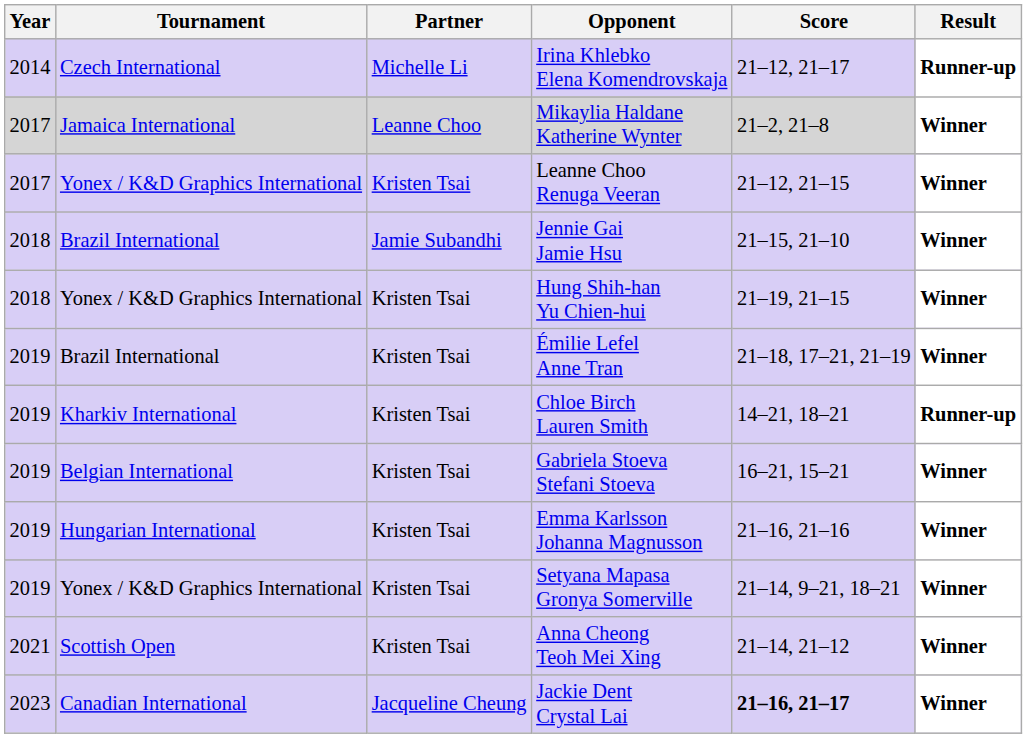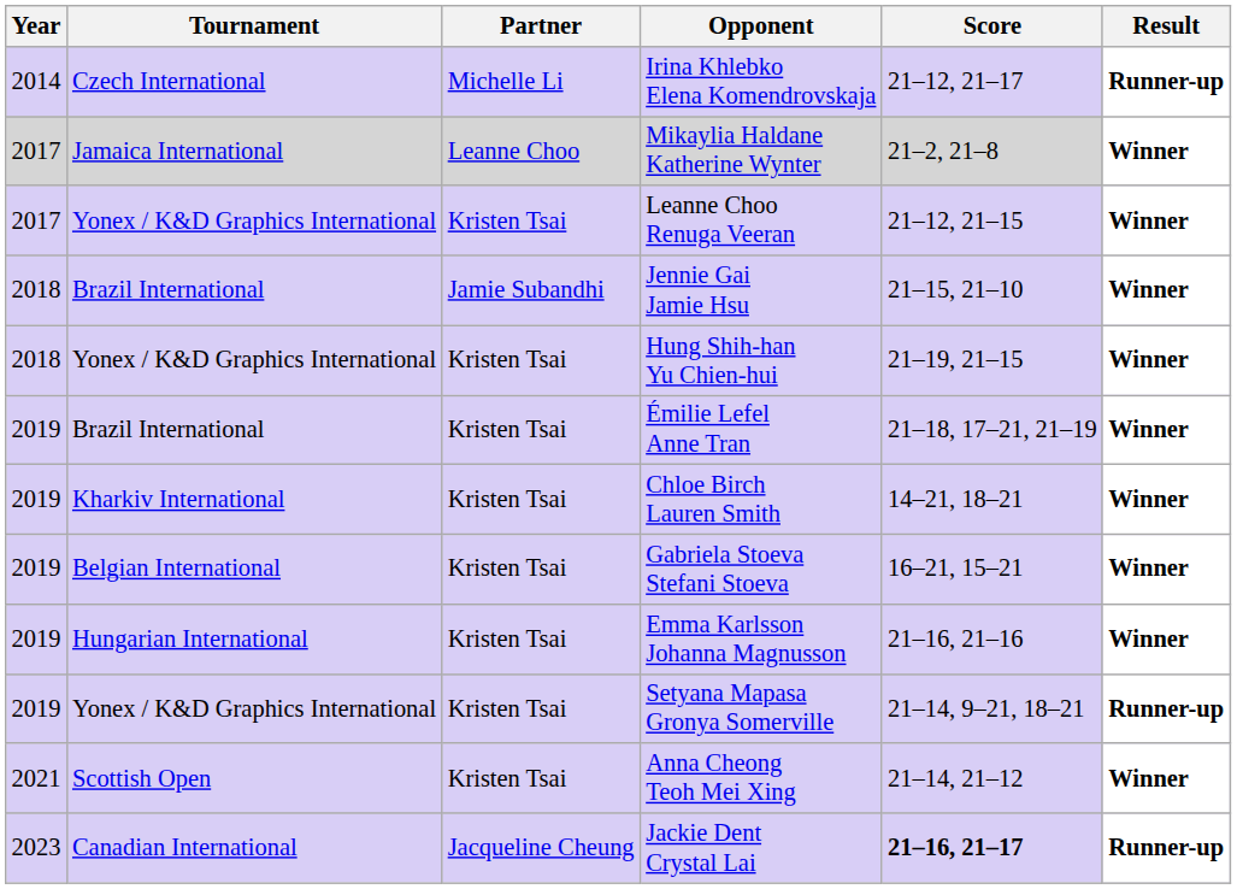Chloe Birch Lauren Smith | Result: Runner-up -> Winner
Setyana Mapasa Gronya Somerville | Result: Winner -> Runner-up
Jackie Dent Crystal Lai | Result: Winner -> Runner-up
